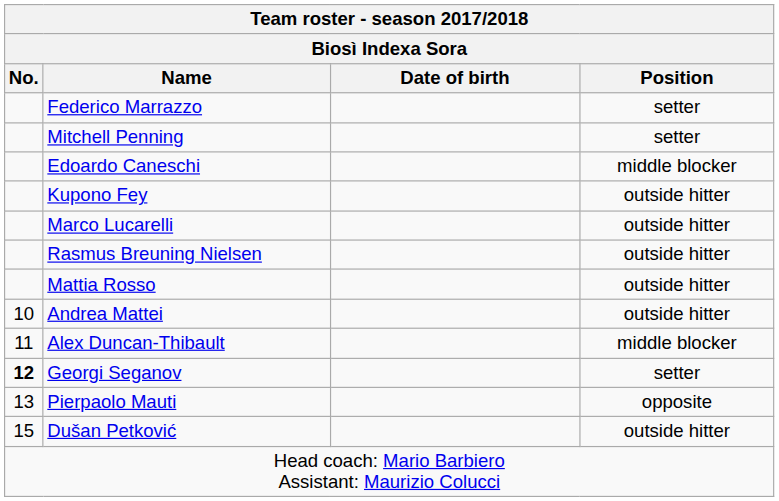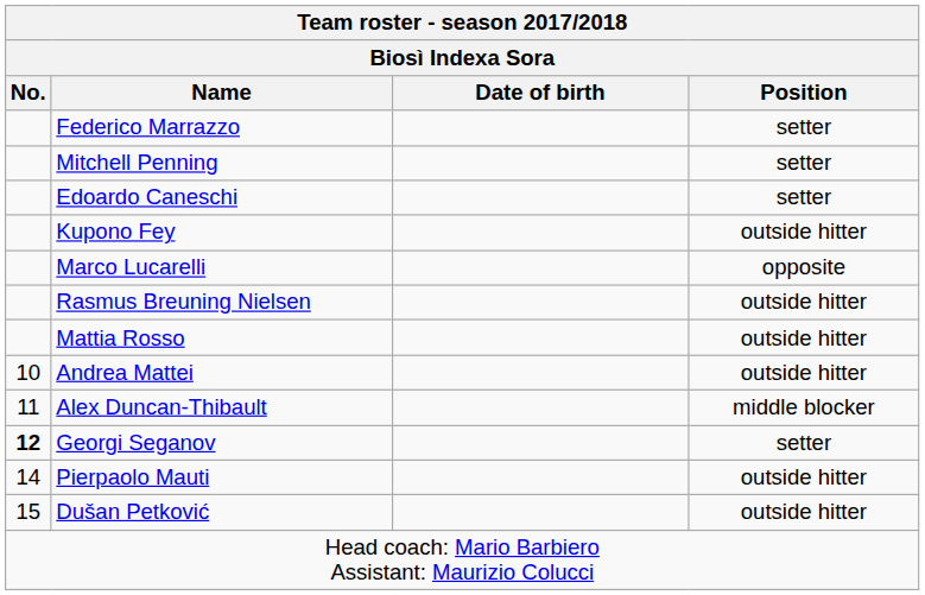Edoardo Caneschi | Position: middle blocker -> setter
Marco Lucarelli | Position: outside hitter -> opposite
Pierpaolo Mauti | No.: 13 -> 14
Pierpaolo Mauti | Position: opposite -> outside hitter
